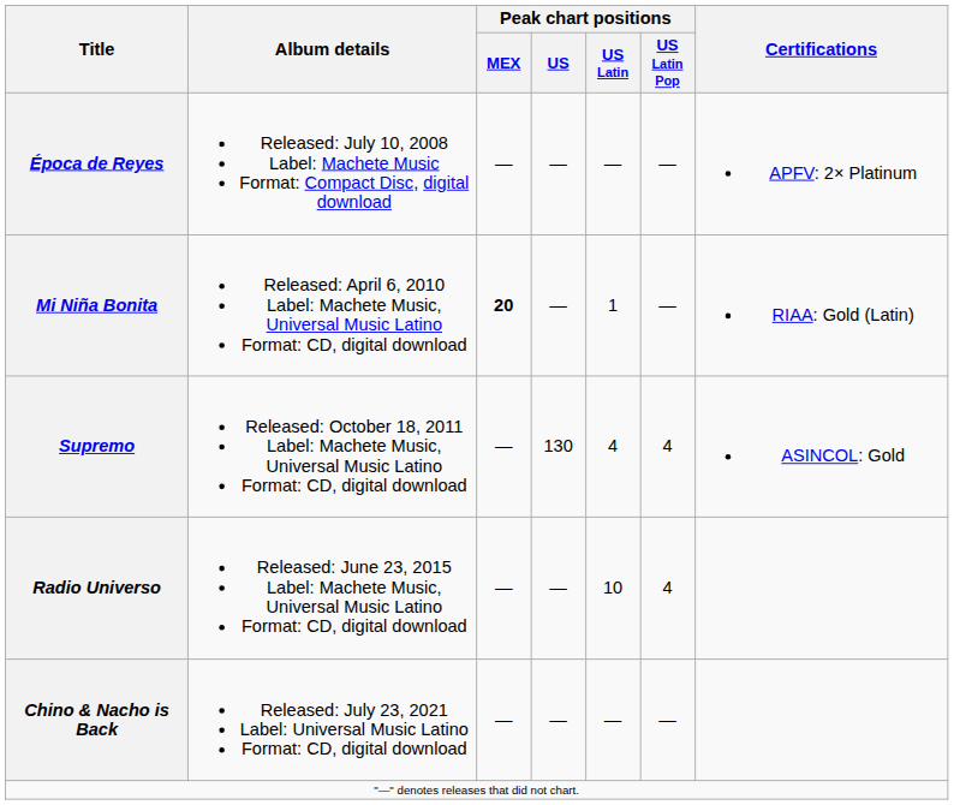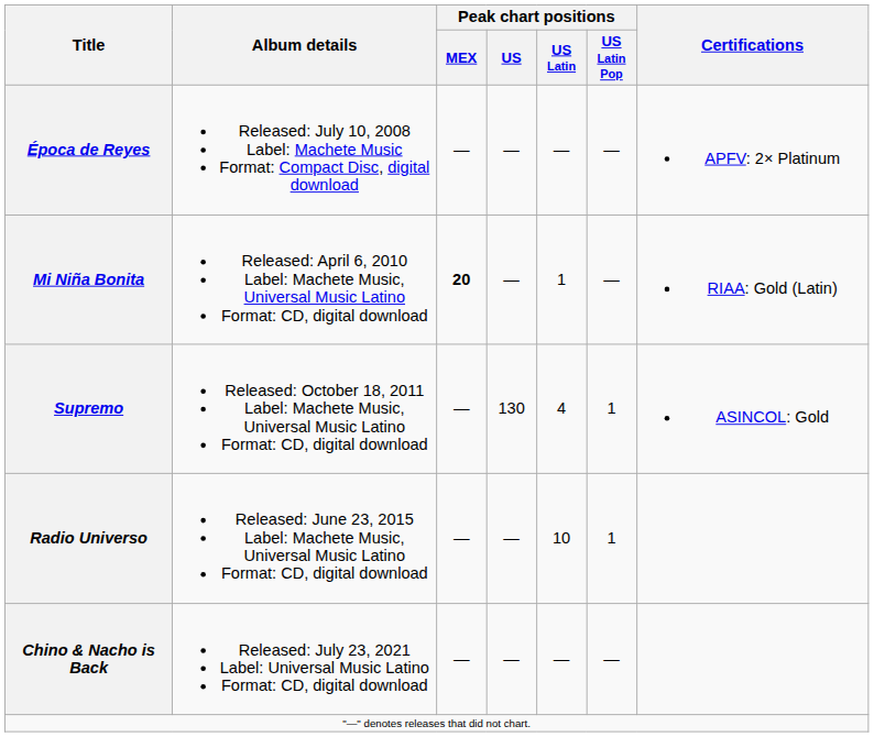Supremo | Peak chart positions / US Latin Pop: 4 -> 1
Radio Universo | Peak chart positions / US Latin Pop: 4 -> 1
